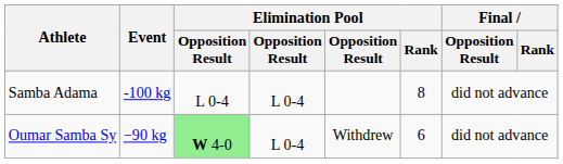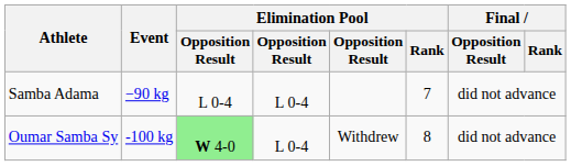Samba Adama | Event: -100 kg -> −90 kg
Samba Adama | Elimination Pool / Rank: 8 -> 7
Oumar Samba Sy | Event: −90 kg -> -100 kg
Oumar Samba Sy | Elimination Pool / Rank: 6 -> 8
